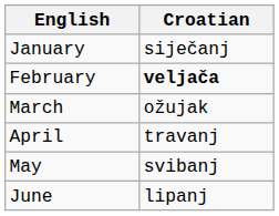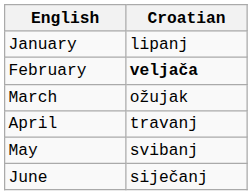January | Croatian: siječanj -> lipanj
June | Croatian: lipanj -> siječanj
